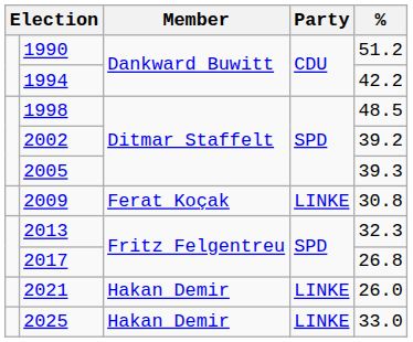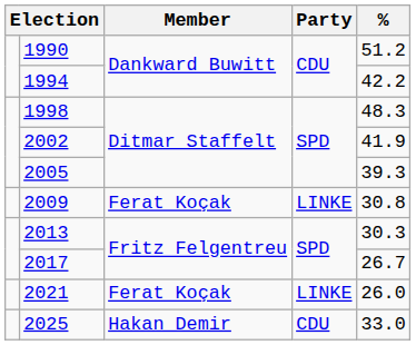1998 | %: 48.5 -> 48.3
2002 | %: 39.2 -> 41.9
2013 | %: 32.3 -> 30.3
2017 | %: 26.8 -> 26.7
2021 | Member: Hakan Demir -> Ferat Koçak
2025 | Party: LINKE -> CDU
